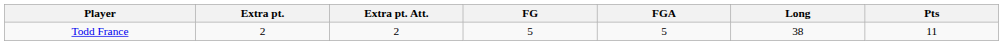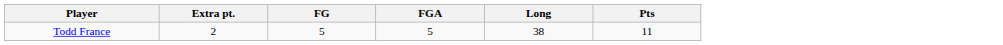- column: Extra pt. Att. | 2
